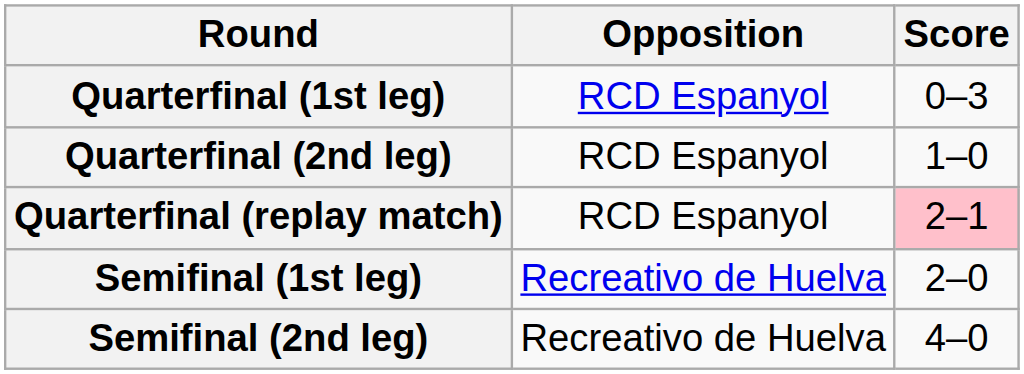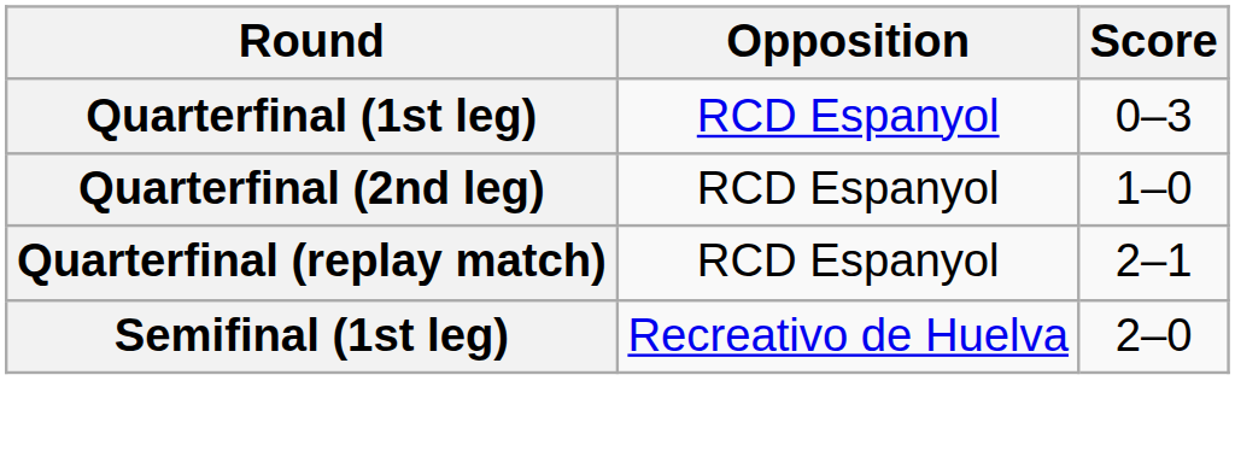Quarterfinal (replay match) | Score: pink background -> no background
- row: Semifinal (2nd leg) | Recreativo de Huelva | 4–0
